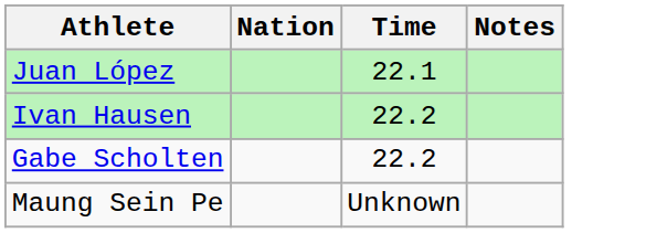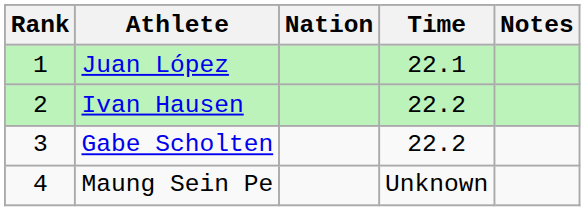+ column: Rank | 1 | 2 | 3 | 4
